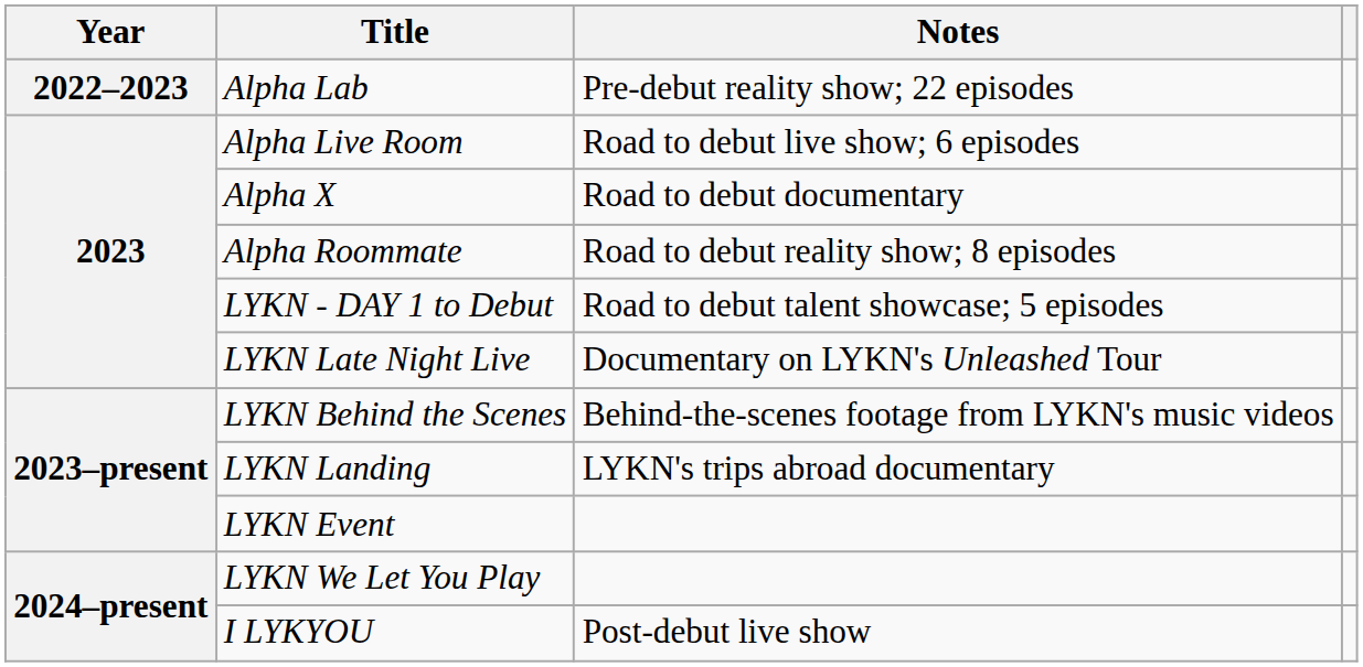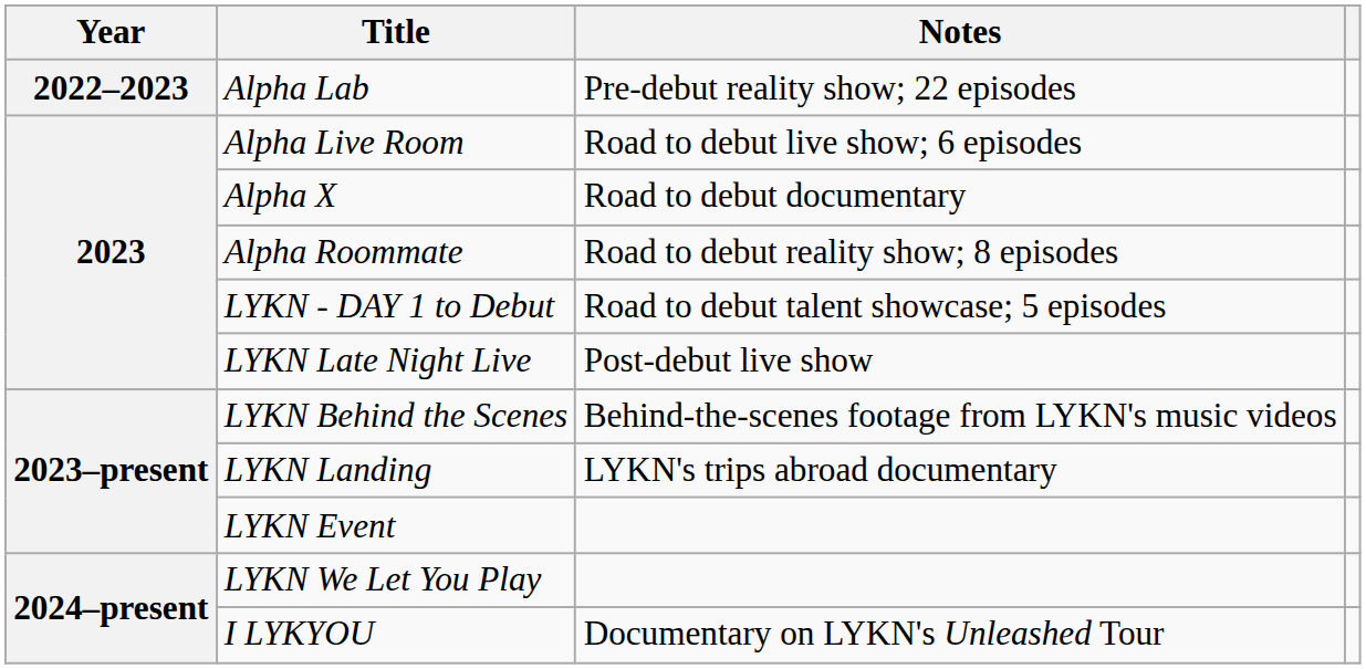LYKN Late Night Live | Notes: Documentary on LYKN's Unleashed Tour -> Post-debut live show
I LYKYOU | Notes: Post-debut live show -> Documentary on LYKN's Unleashed Tour
